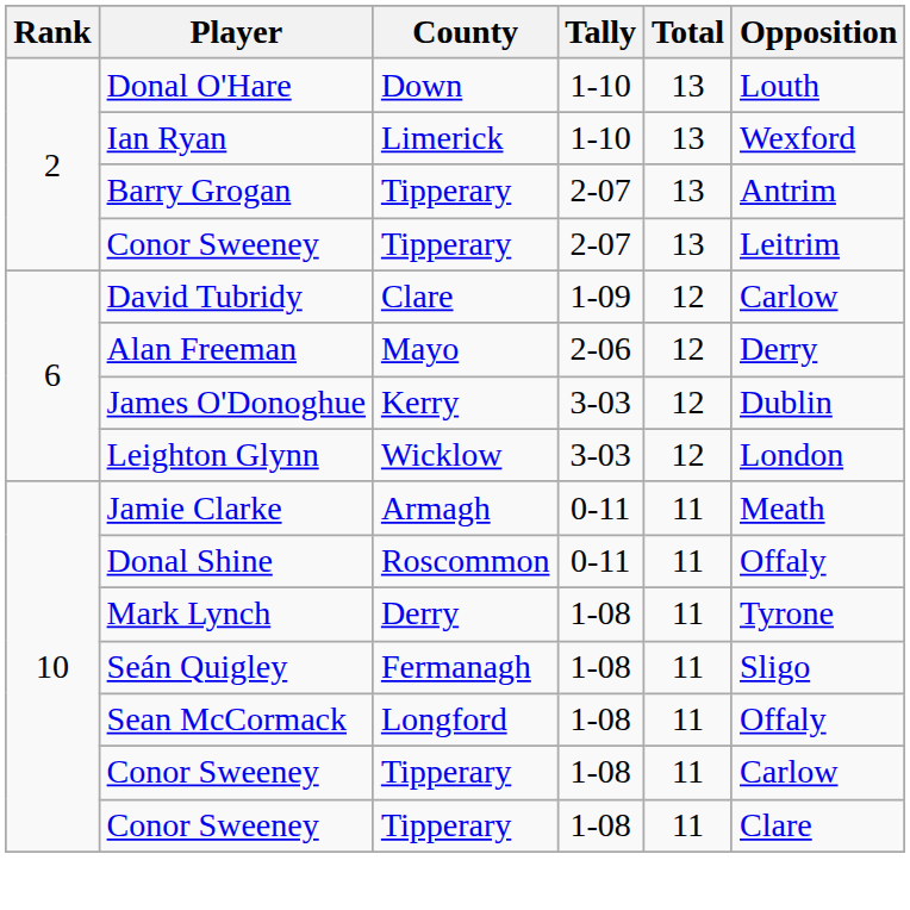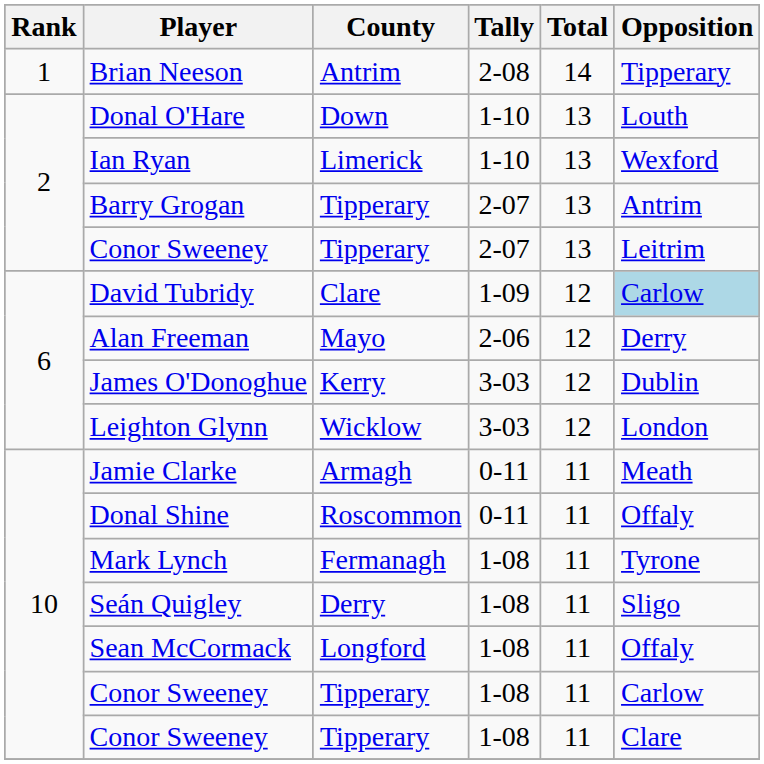+ row: 1 | Brian Neeson | Antrim | 2-08 | 14 | Tipperary
David Tubridy | Opposition: no background -> lightblue background
Mark Lynch | County: Derry -> Fermanagh
Seán Quigley | County: Fermanagh -> Derry
